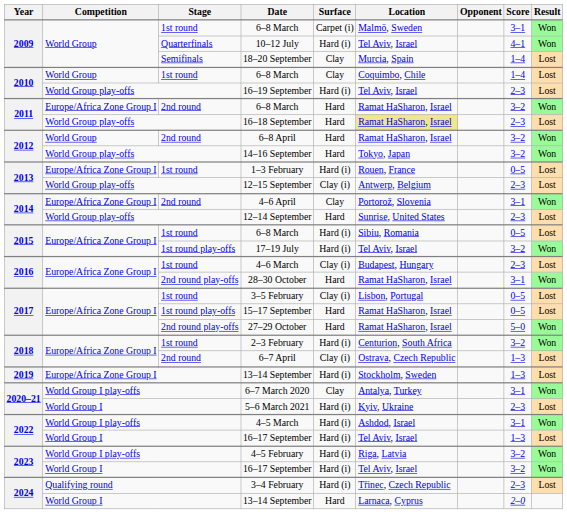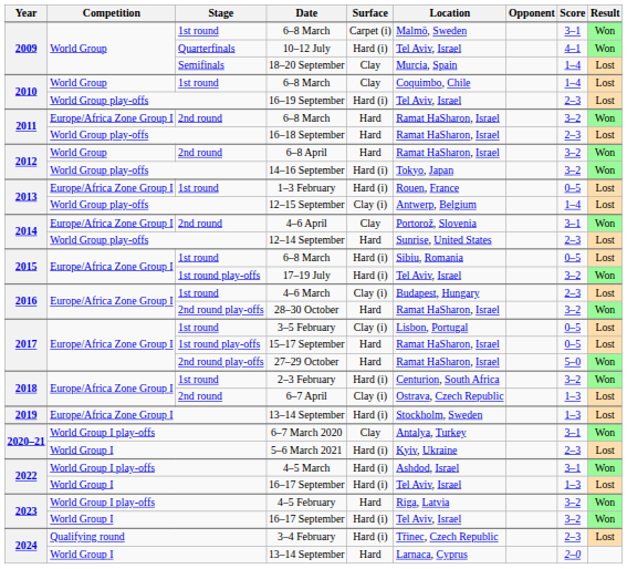16–18 September | Location: khaki background -> no background
14–16 September | Surface: Hard -> Hard (i)
12–15 September | Score: 2–3 -> 1–4
28–30 October | Score: 3–1 -> 3–2
4–5 February | Surface: Hard (i) -> Hard
